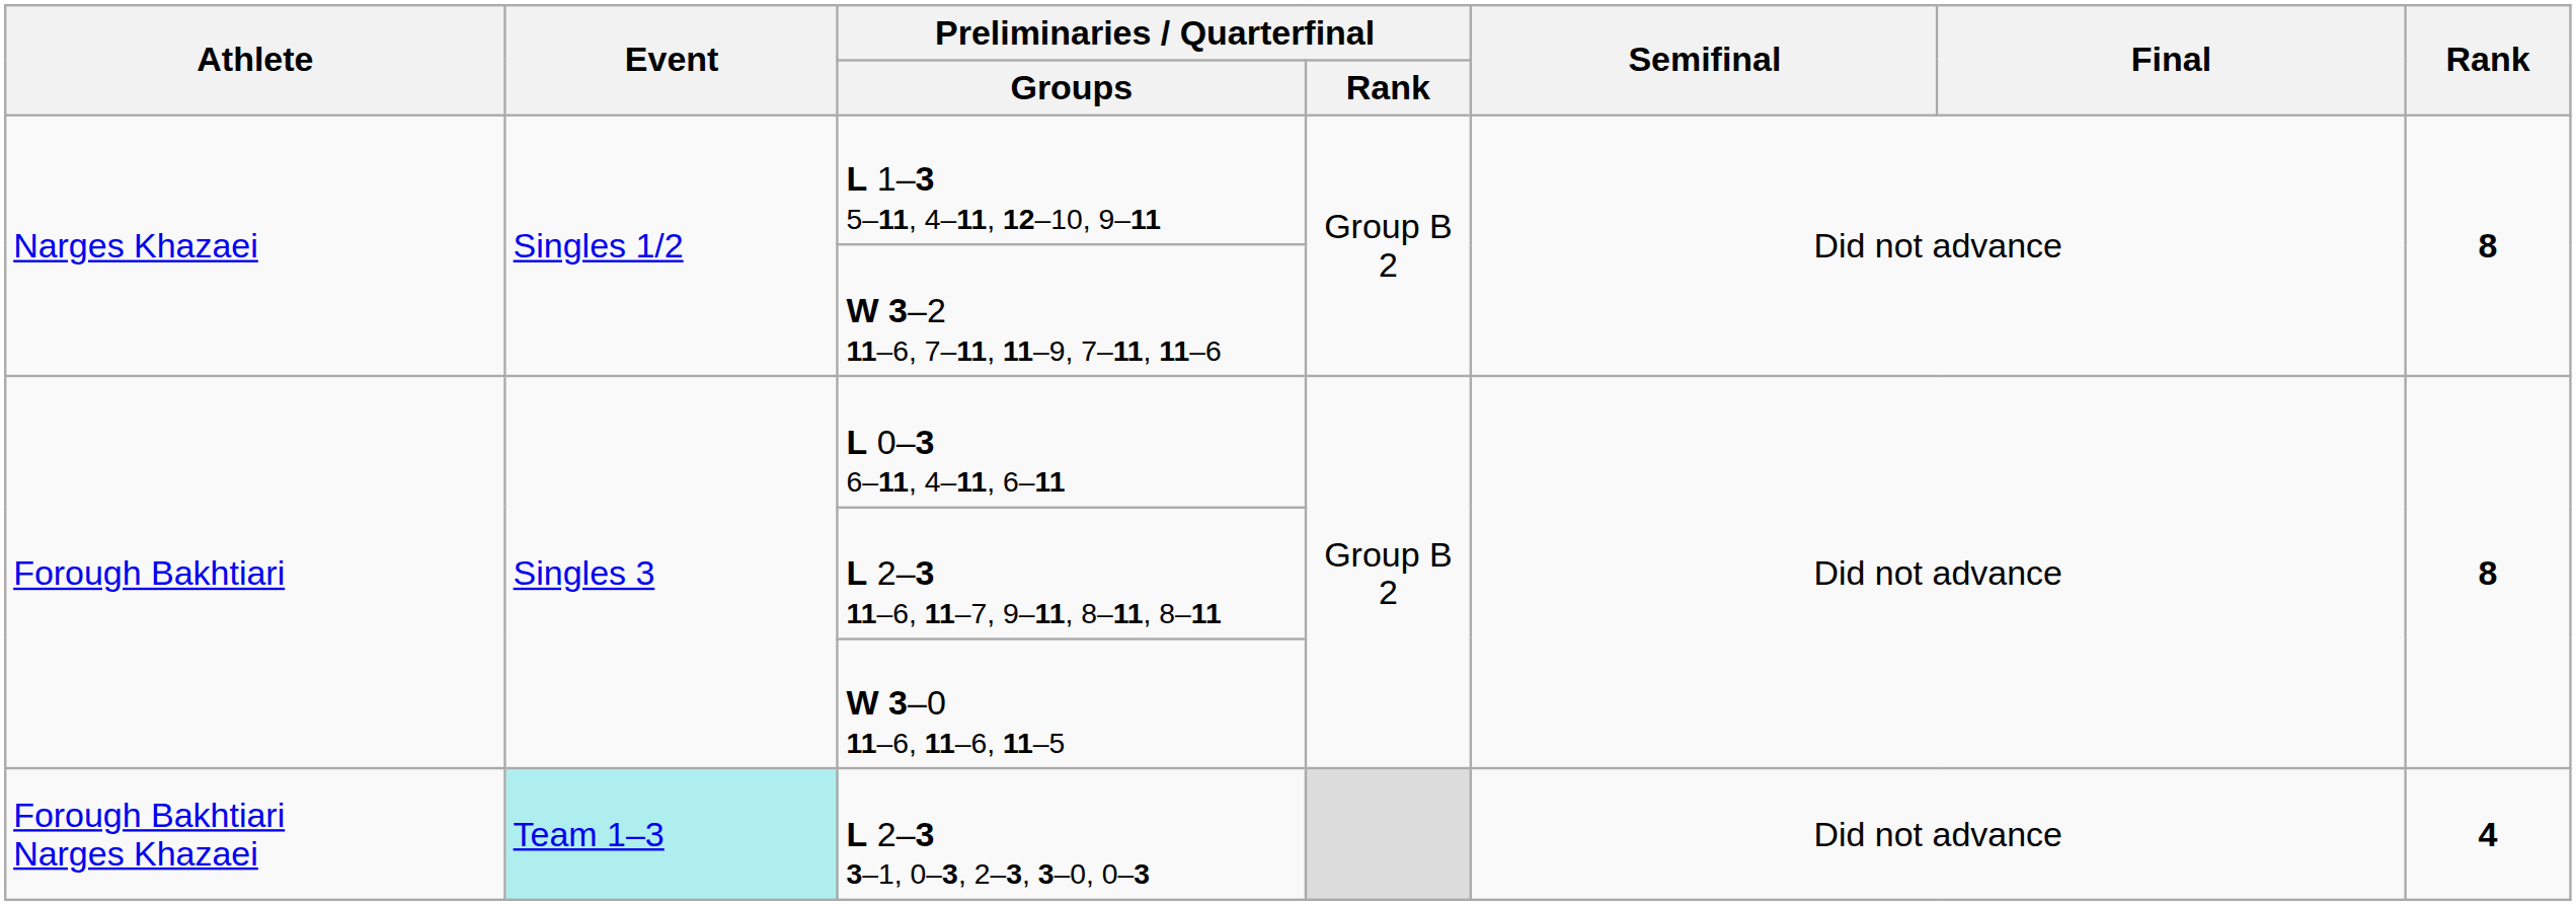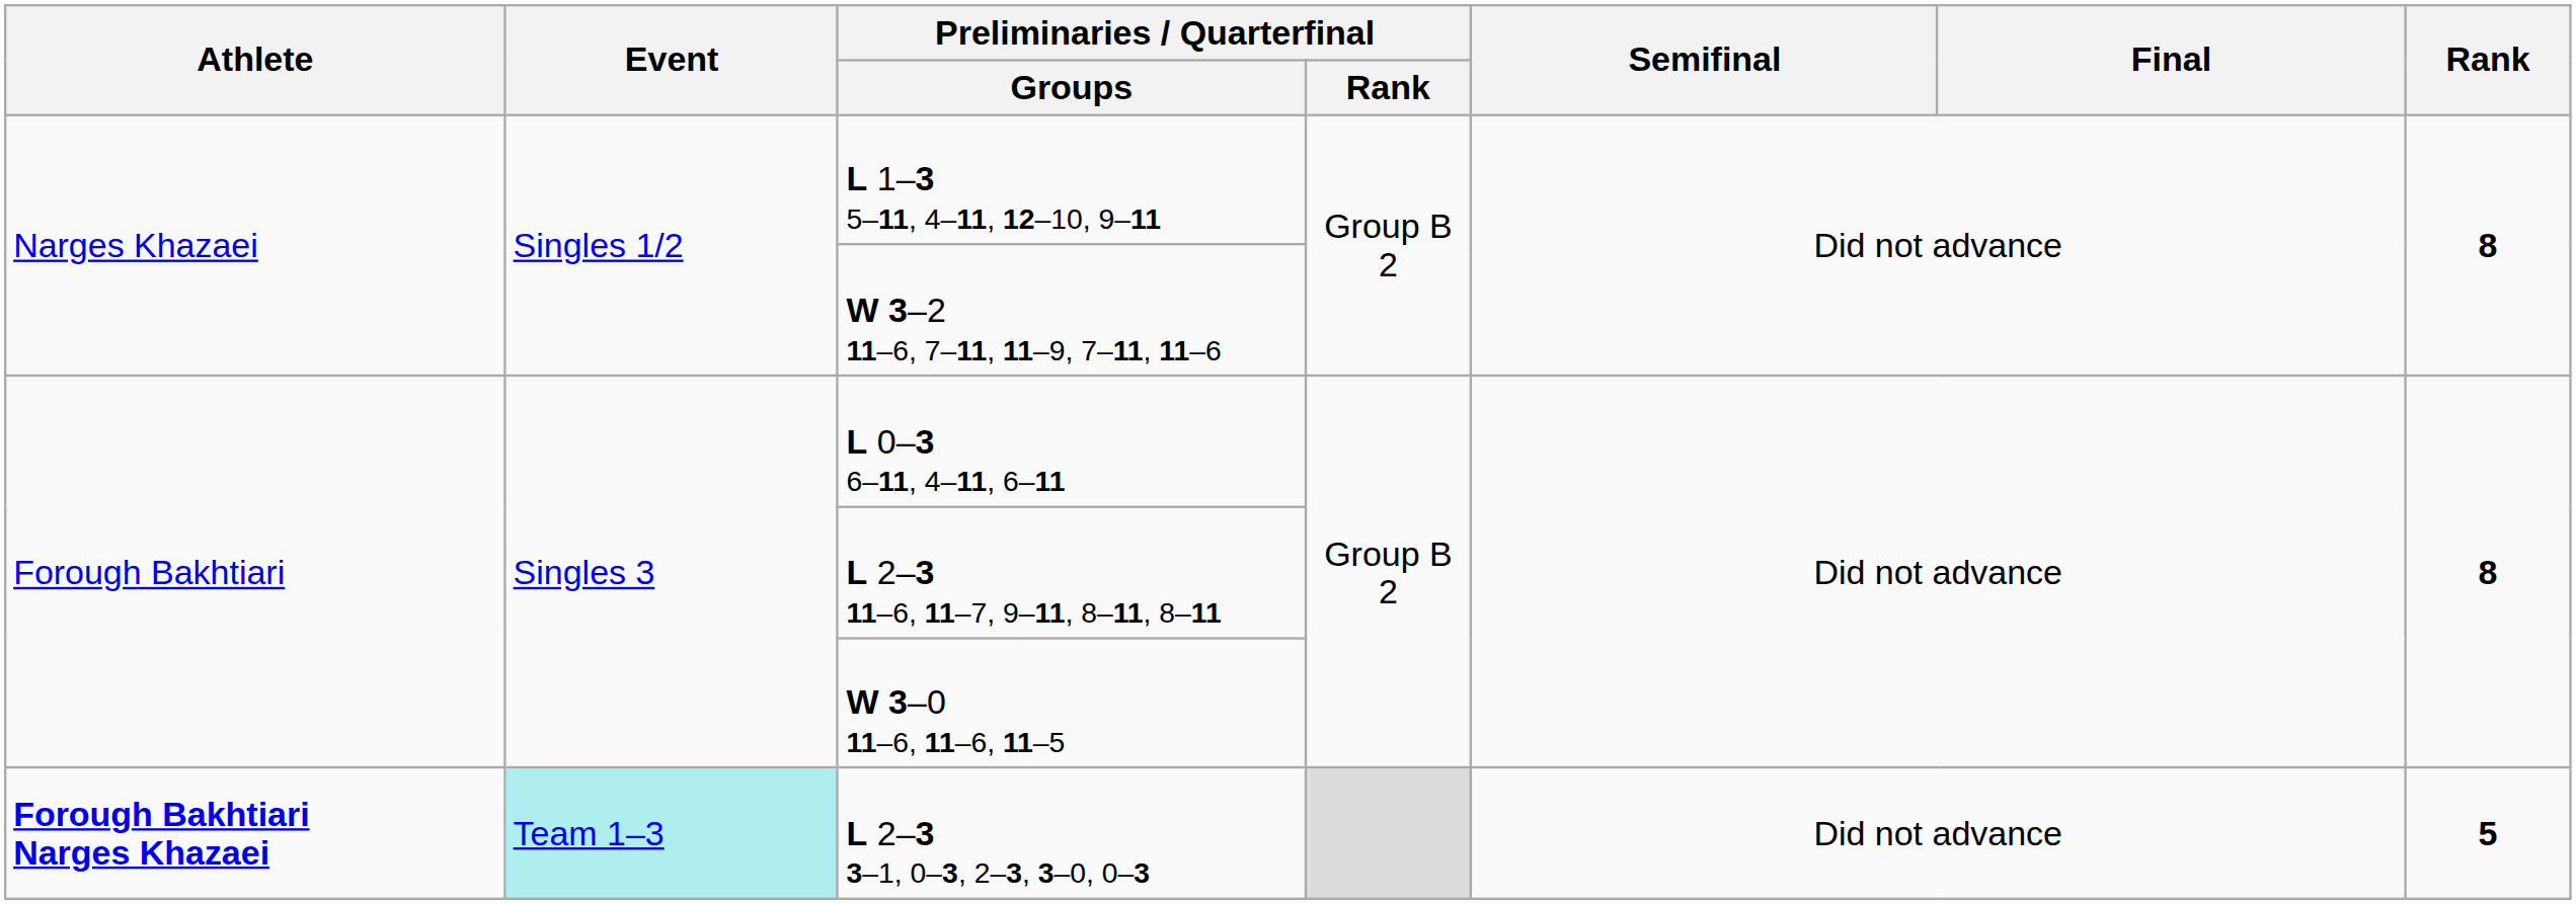L 2–3 3–1, 0–3, 2–3, 3–0, 0–3 | Athlete: normal -> bold
L 2–3 3–1, 0–3, 2–3, 3–0, 0–3 | Rank: 4 -> 5
